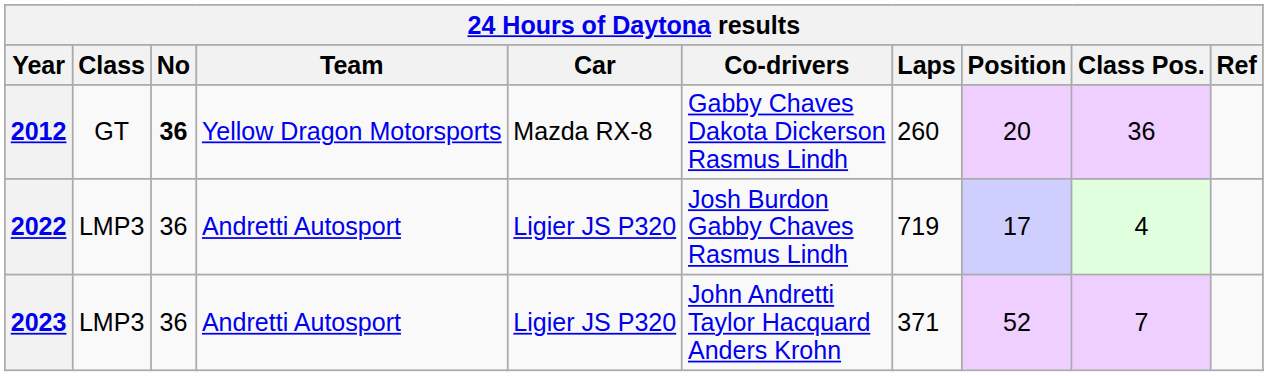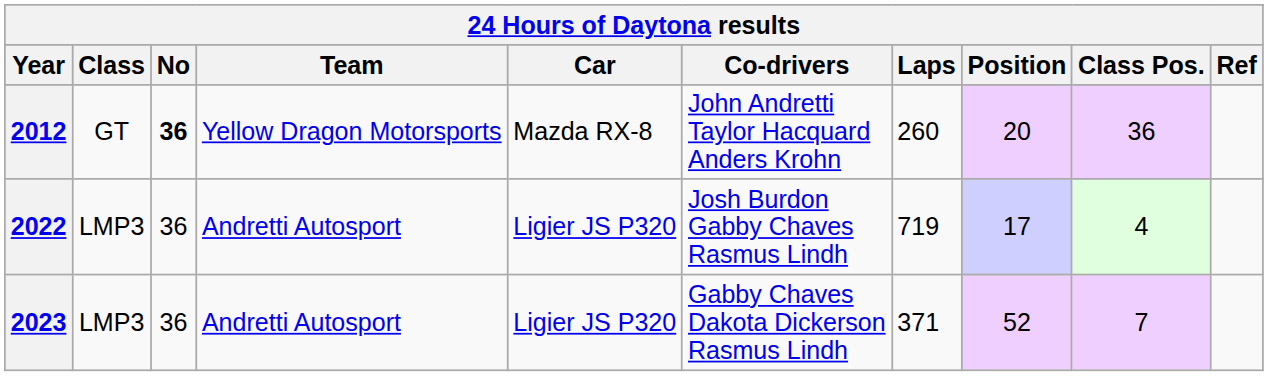2012 | Co-drivers: Gabby Chaves Dakota Dickerson Rasmus Lindh -> John Andretti Taylor Hacquard Anders Krohn
2023 | Co-drivers: John Andretti Taylor Hacquard Anders Krohn -> Gabby Chaves Dakota Dickerson Rasmus Lindh
